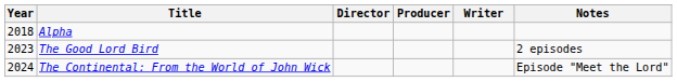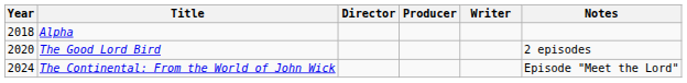The Good Lord Bird | Year: 2023 -> 2020
